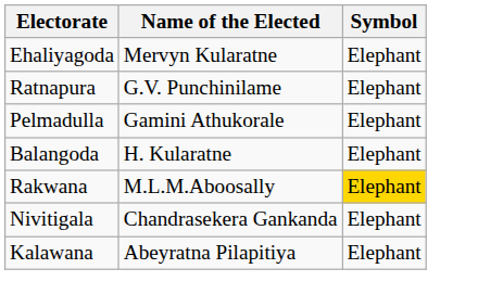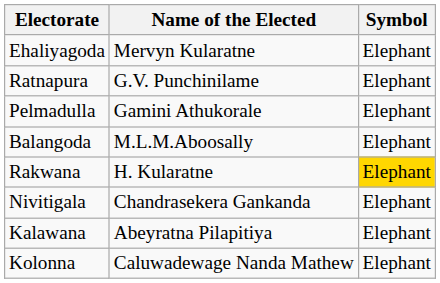Balangoda | Name of the Elected: H. Kularatne -> M.L.M.Aboosally
Rakwana | Name of the Elected: M.L.M.Aboosally -> H. Kularatne
+ row: Kolonna | Caluwadewage Nanda Mathew | Elephant
